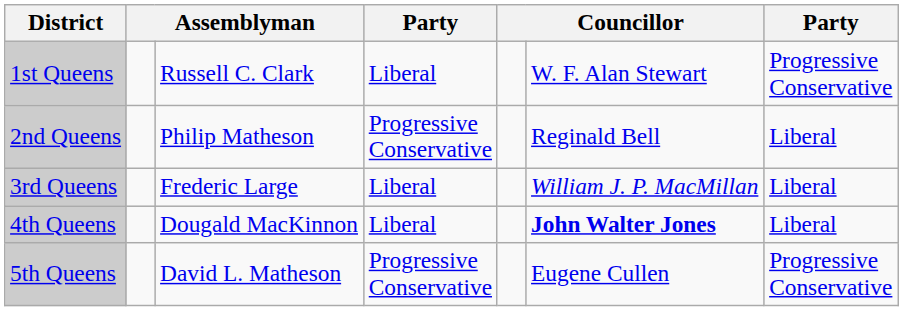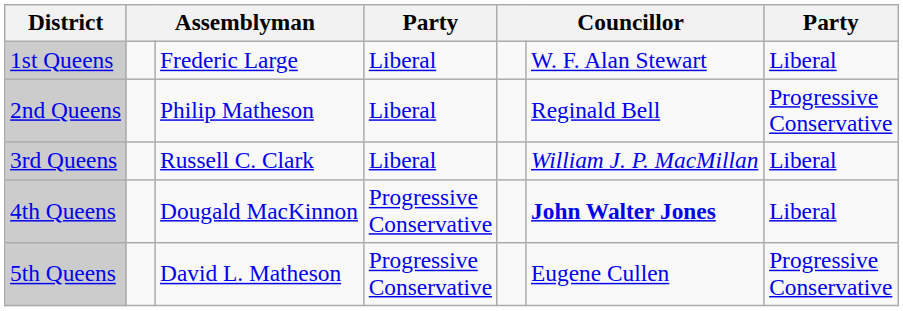1st Queens | column 3: Russell C. Clark -> Frederic Large
1st Queens | column 7: Progressive Conservative -> Liberal
2nd Queens | column 4: Progressive Conservative -> Liberal
2nd Queens | column 7: Liberal -> Progressive Conservative
3rd Queens | column 3: Frederic Large -> Russell C. Clark
4th Queens | column 4: Liberal -> Progressive Conservative
